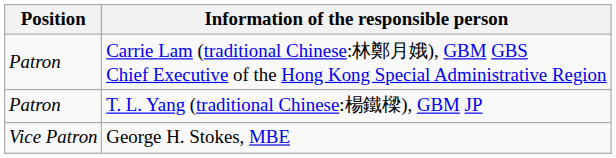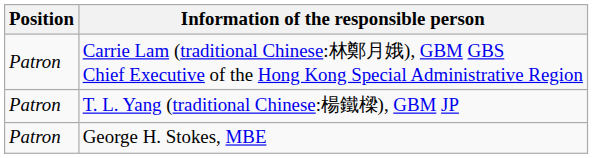George H. Stokes, MBE | Position: Vice Patron -> Patron
